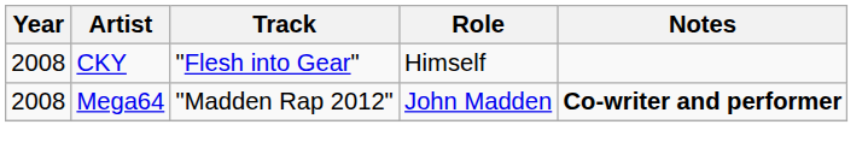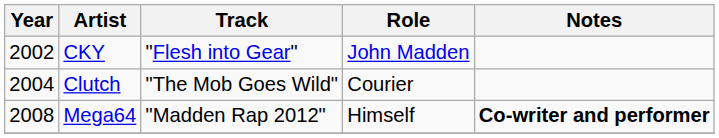CKY | Year: 2008 -> 2002
CKY | Role: Himself -> John Madden
+ row: 2004 | Clutch | "The Mob Goes Wild" | Courier
Mega64 | Role: John Madden -> Himself
